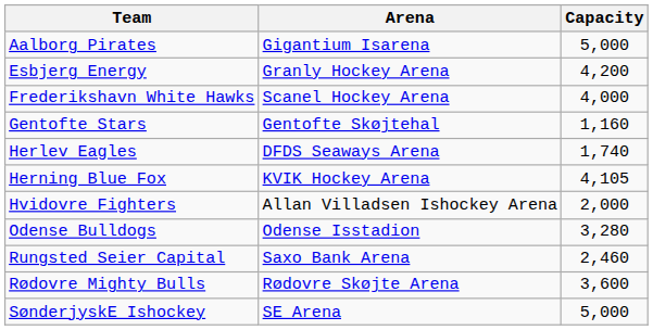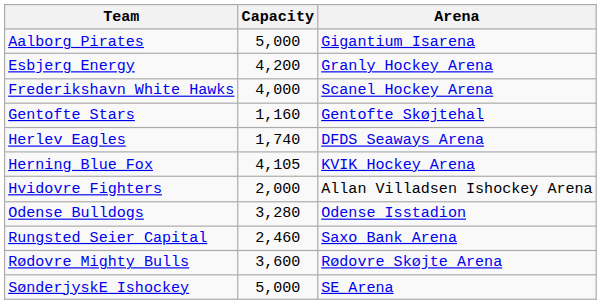columns swapped: Arena <-> Capacity
